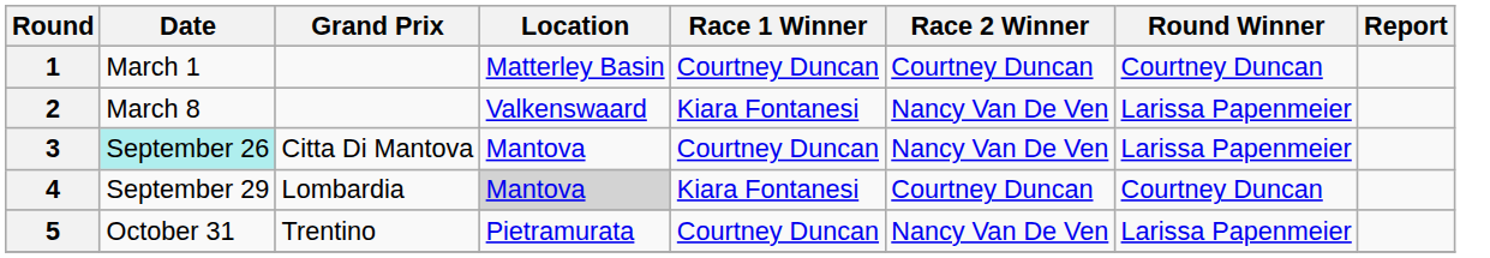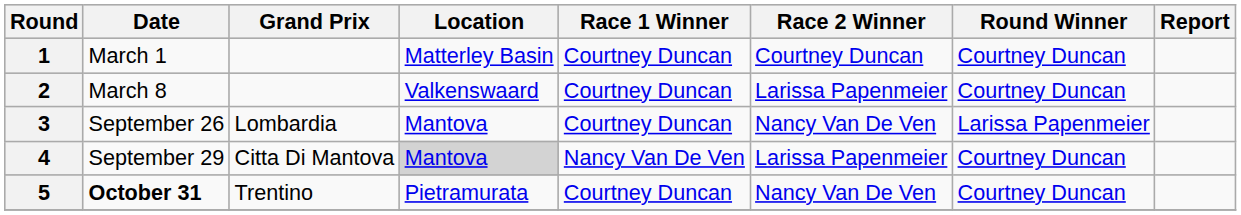2 | Race 1 Winner: Kiara Fontanesi -> Courtney Duncan
2 | Race 2 Winner: Nancy Van De Ven -> Larissa Papenmeier
2 | Round Winner: Larissa Papenmeier -> Courtney Duncan
3 | Date: paleturquoise background -> no background
3 | Grand Prix: Citta Di Mantova -> Lombardia
4 | Grand Prix: Lombardia -> Citta Di Mantova
4 | Race 1 Winner: Kiara Fontanesi -> Nancy Van De Ven
4 | Race 2 Winner: Courtney Duncan -> Larissa Papenmeier
5 | Date: normal -> bold
5 | Round Winner: Larissa Papenmeier -> Courtney Duncan
